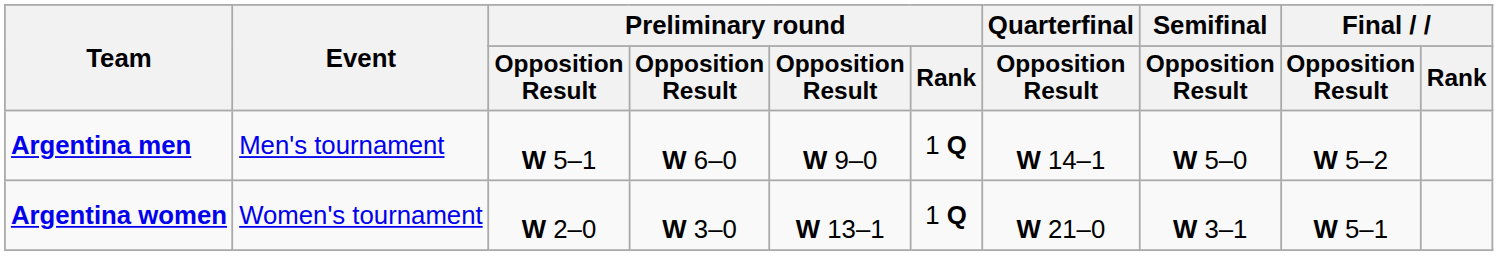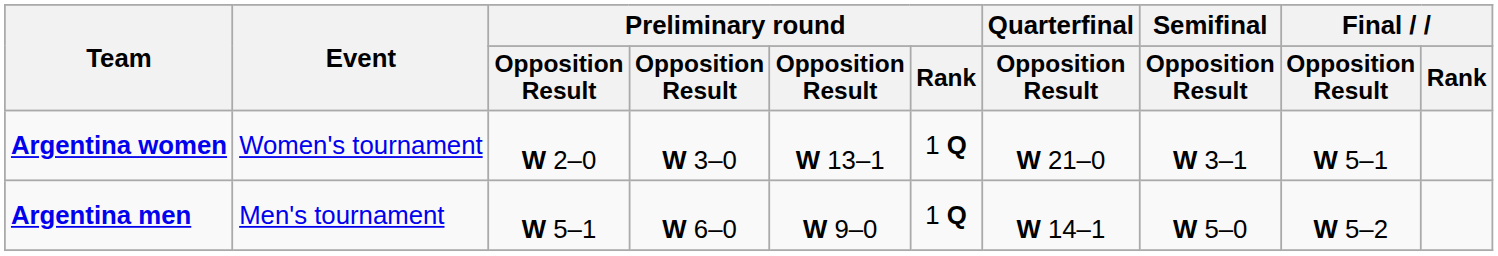rows swapped: Argentina men <-> Argentina women
